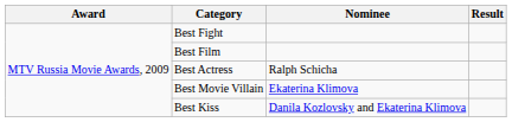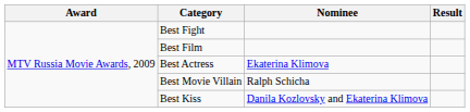Best Actress | Nominee: Ralph Schicha -> Ekaterina Klimova
Best Movie Villain | Nominee: Ekaterina Klimova -> Ralph Schicha
